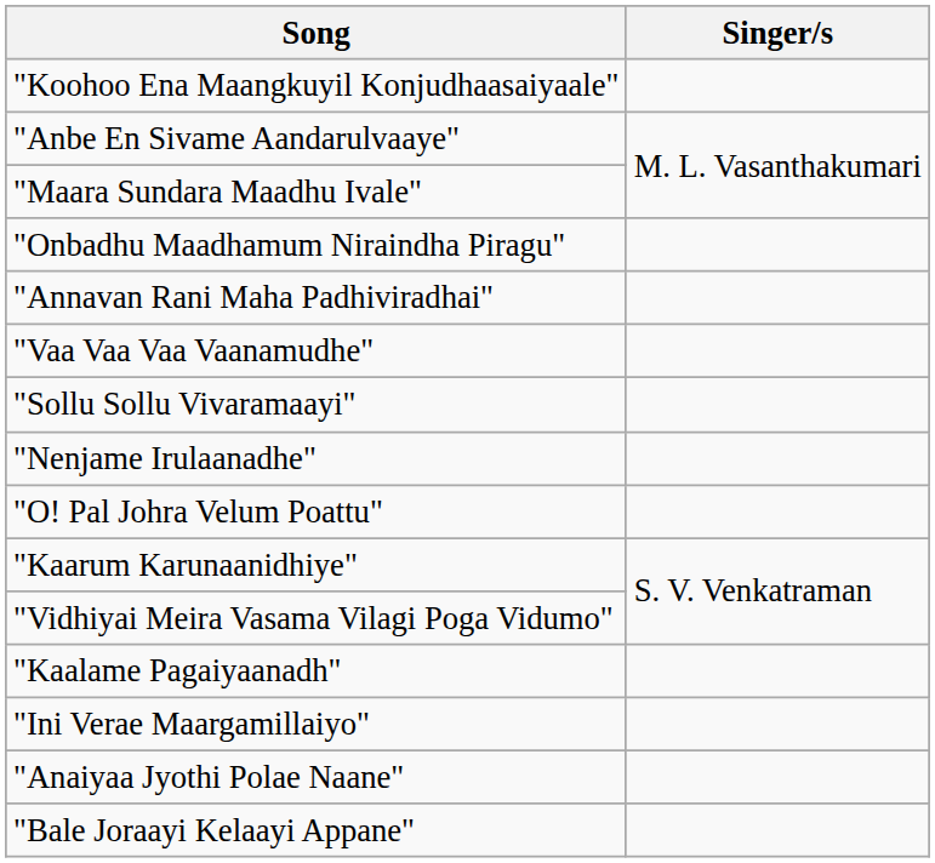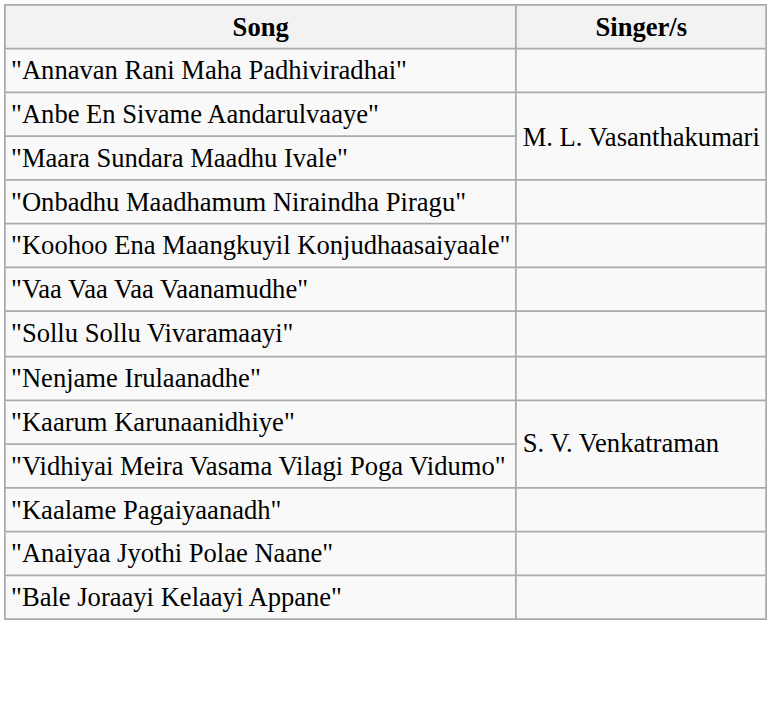rows swapped: "Annavan Rani Maha Padhiviradhai" <-> "Koohoo Ena Maangkuyil Konjudhaasaiyaale"
- row: "O! Pal Johra Velum Poattu"
- row: "Ini Verae Maargamillaiyo"
